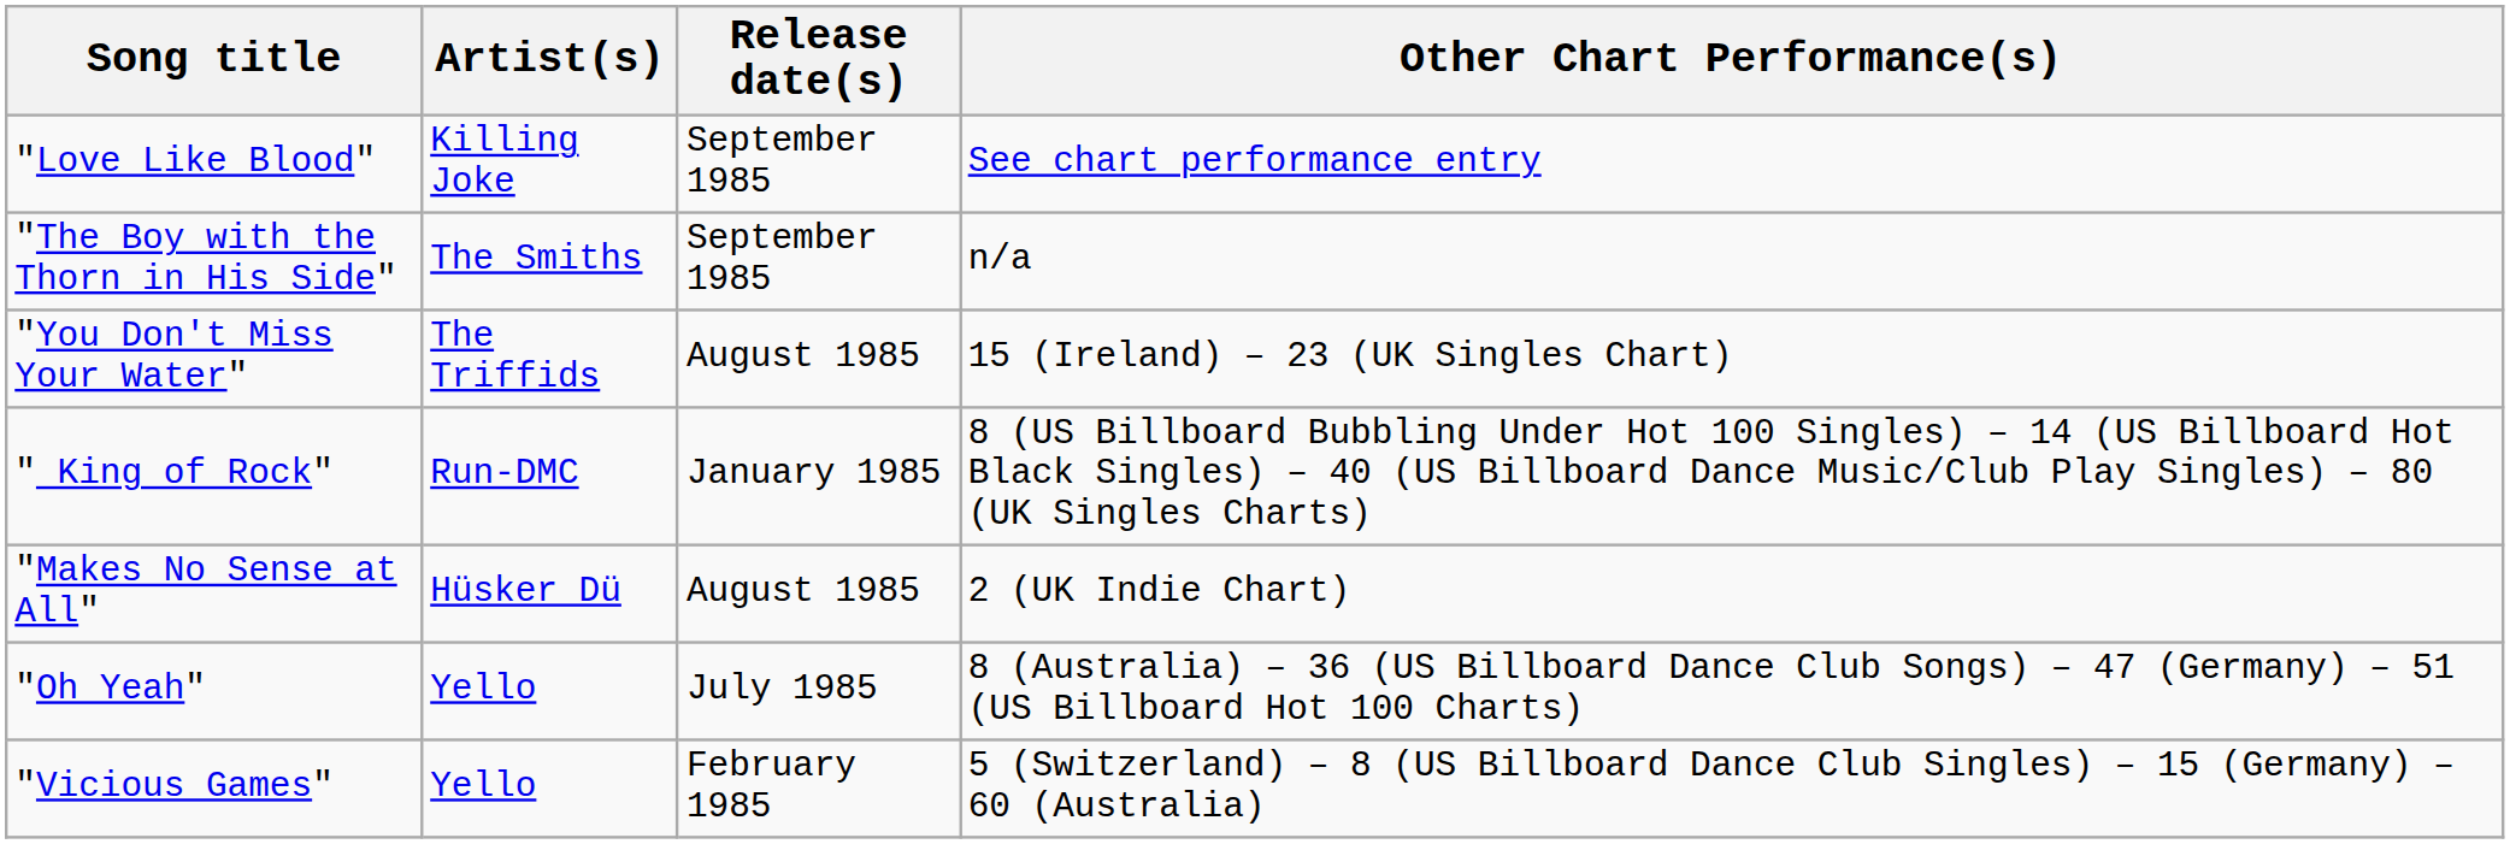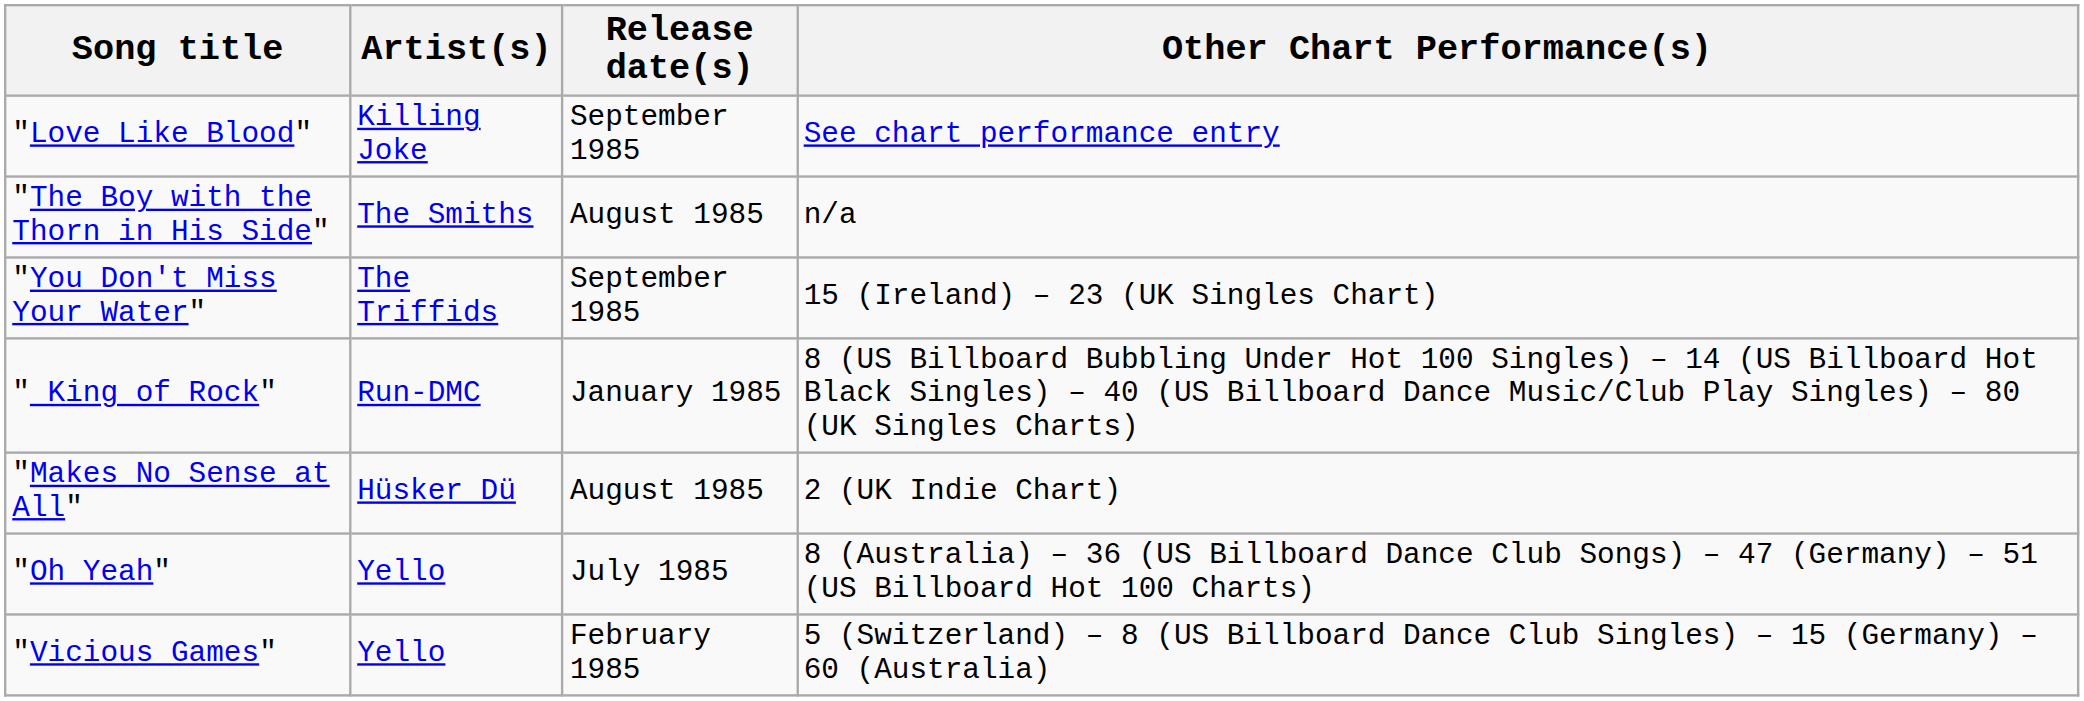"The Boy with the Thorn in His Side" | Release date(s): September 1985 -> August 1985
"You Don't Miss Your Water" | Release date(s): August 1985 -> September 1985
